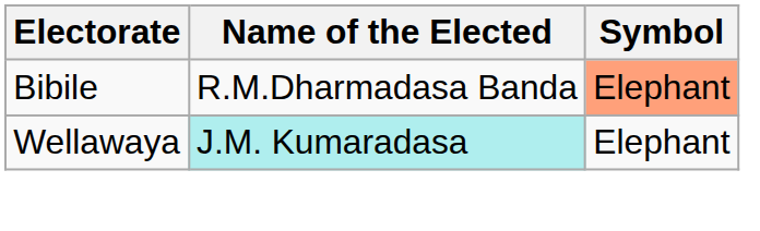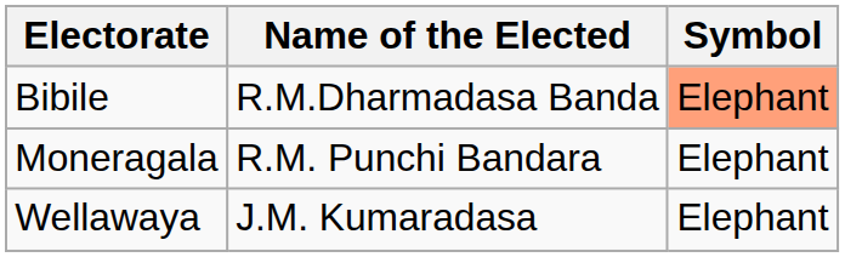+ row: Moneragala | R.M. Punchi Bandara | Elephant
Wellawaya | Name of the Elected: paleturquoise background -> no background
